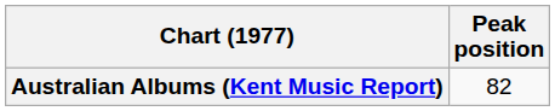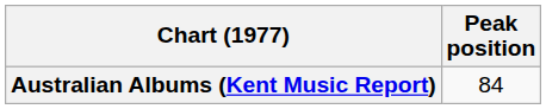Australian Albums (Kent Music Report) | Peak position: 82 -> 84
